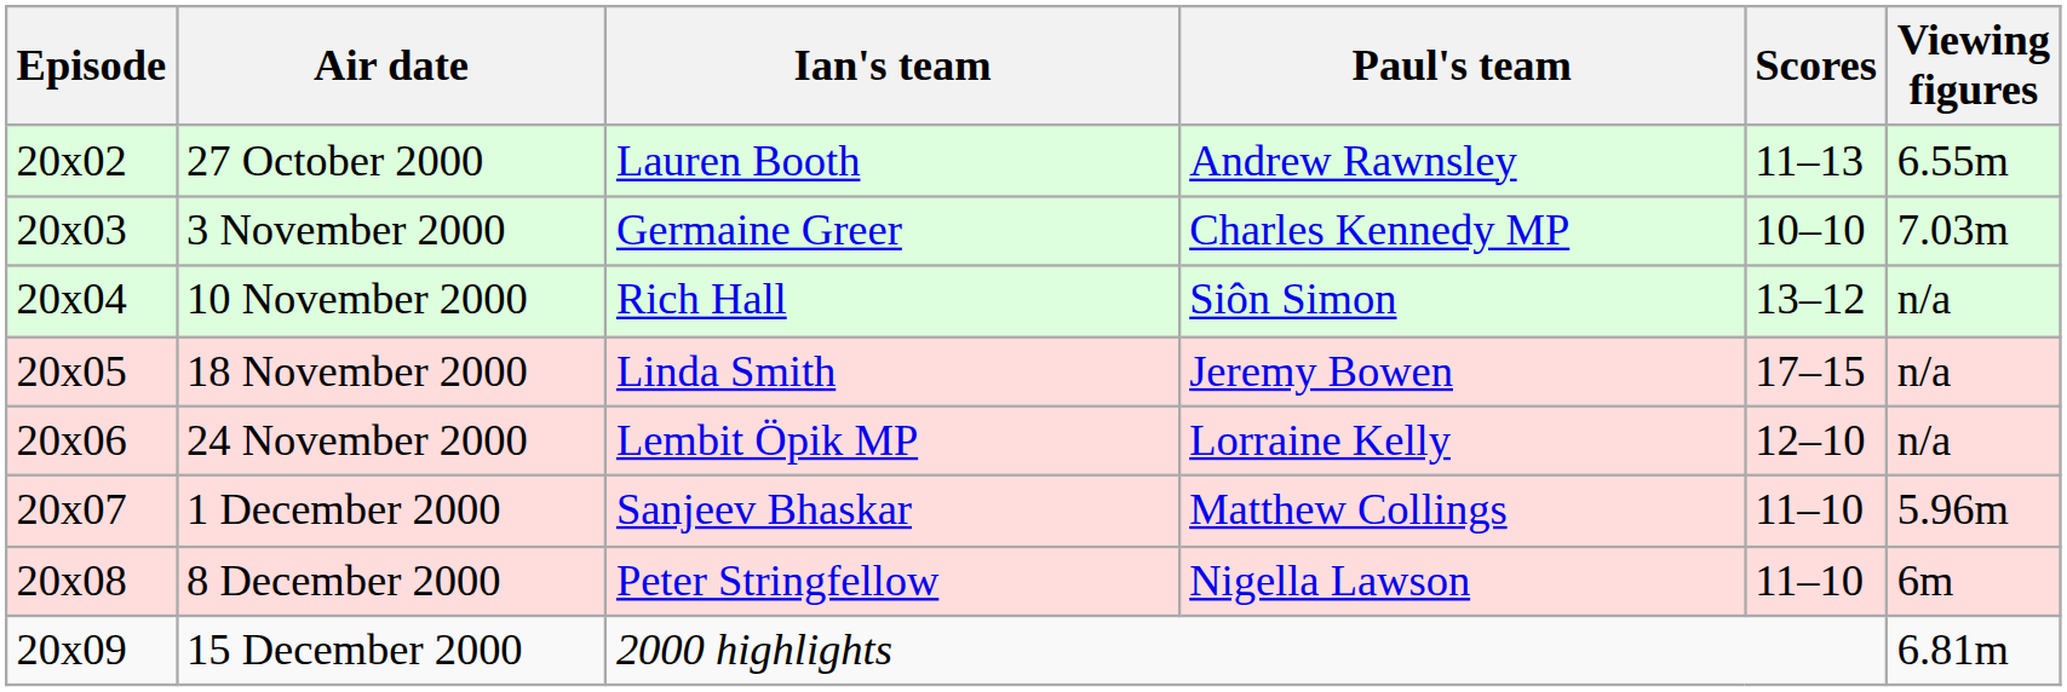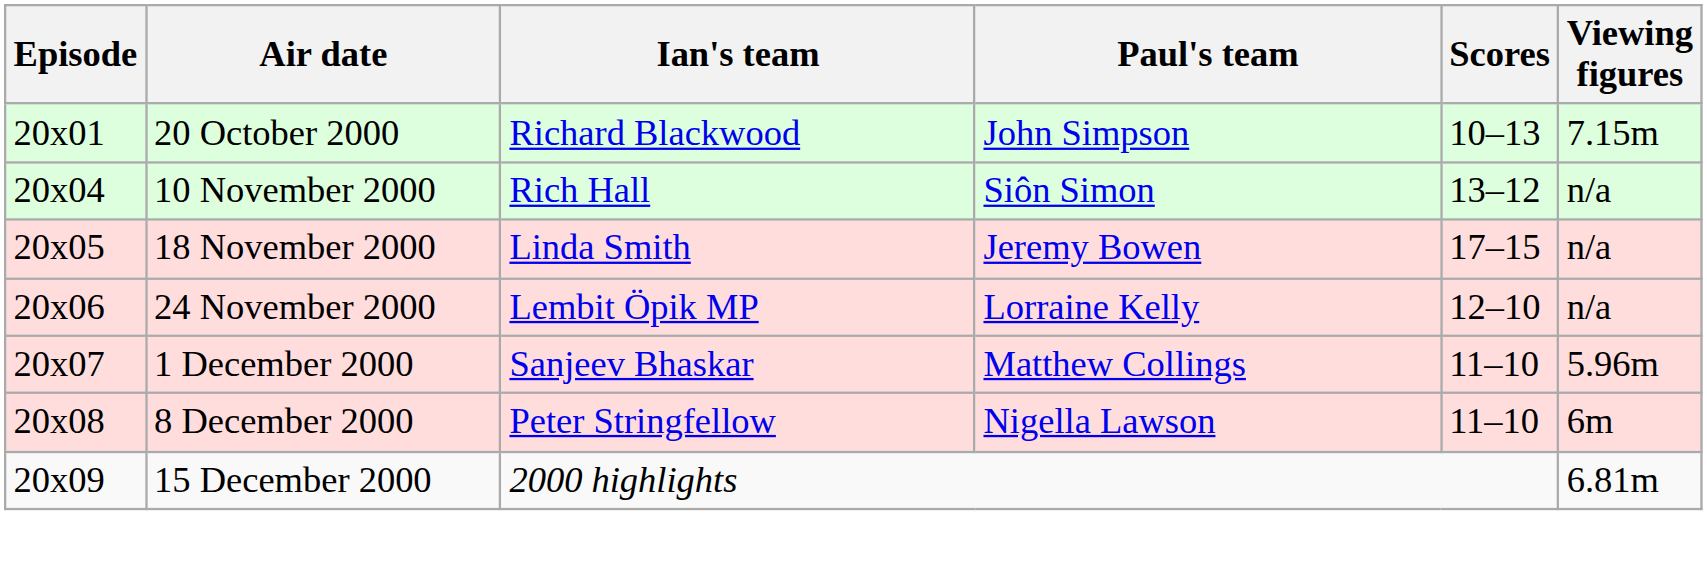+ row: 20x01 | 20 October 2000 | Richard Blackwood | John Simpson | 10–13 | 7.15m
- row: 20x02 | 27 October 2000 | Lauren Booth | Andrew Rawnsley | 11–13 | 6.55m
- row: 20x03 | 3 November 2000 | Germaine Greer | Charles Kennedy MP | 10–10 | 7.03m
